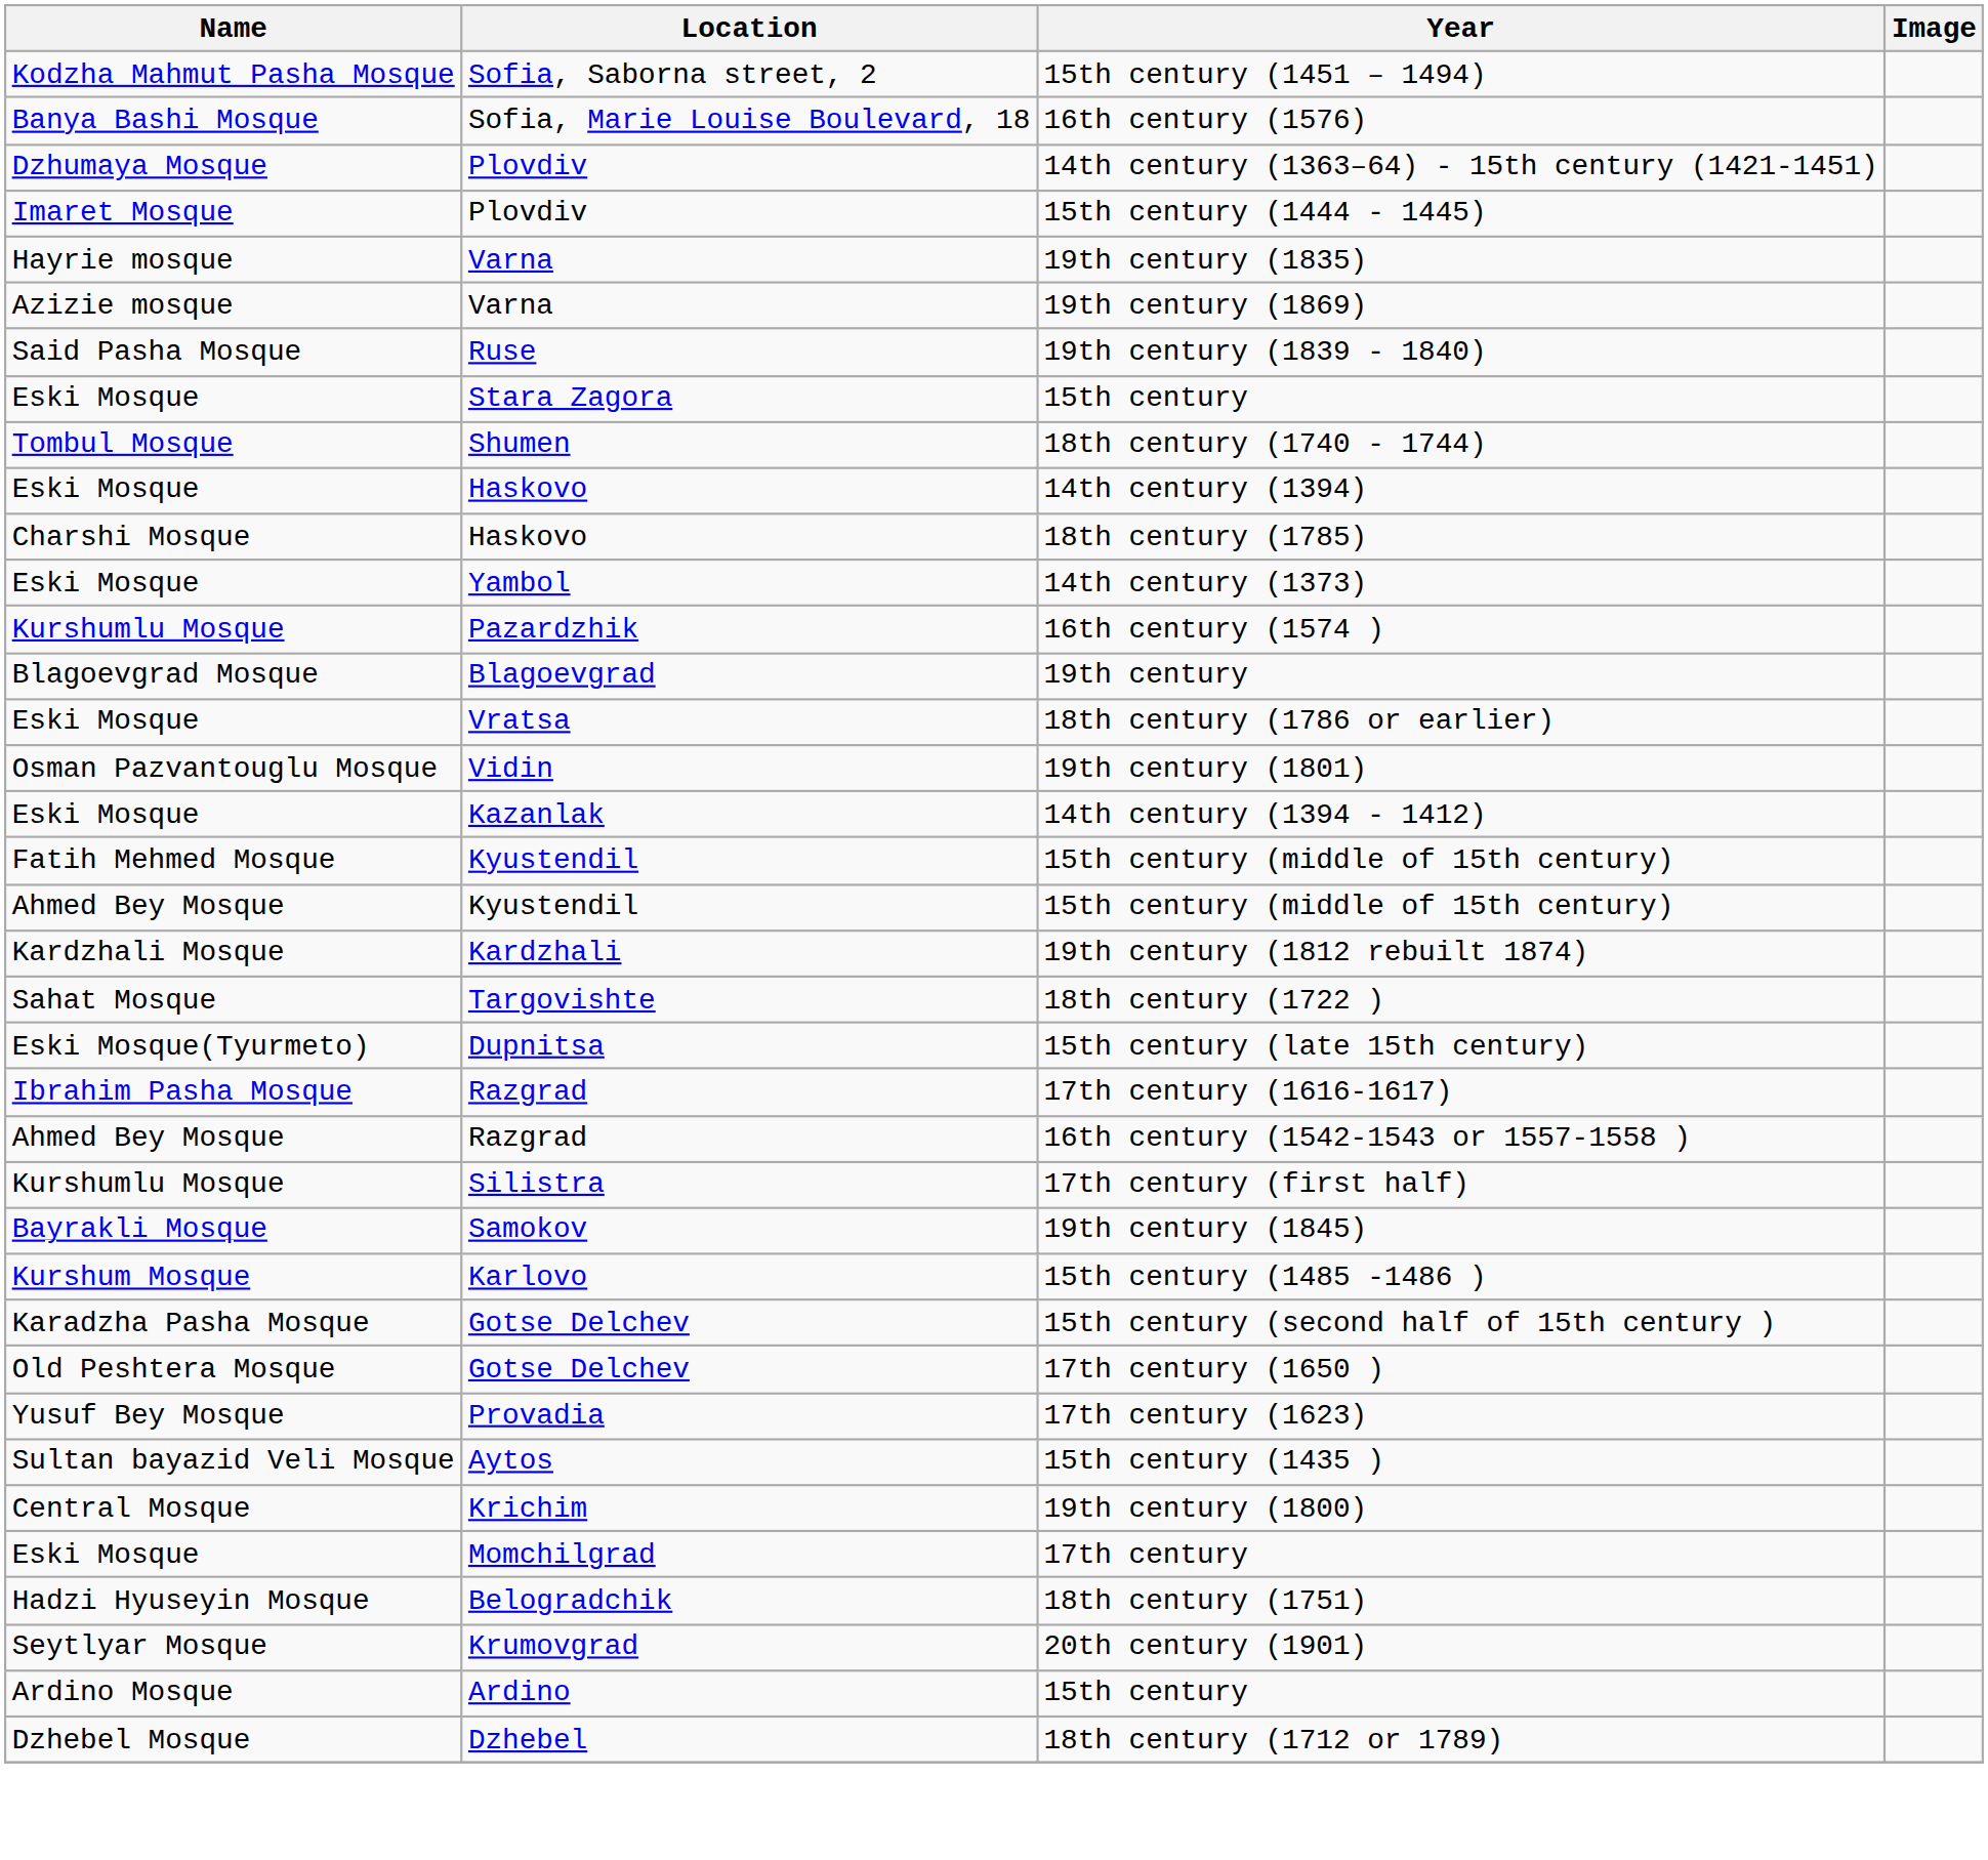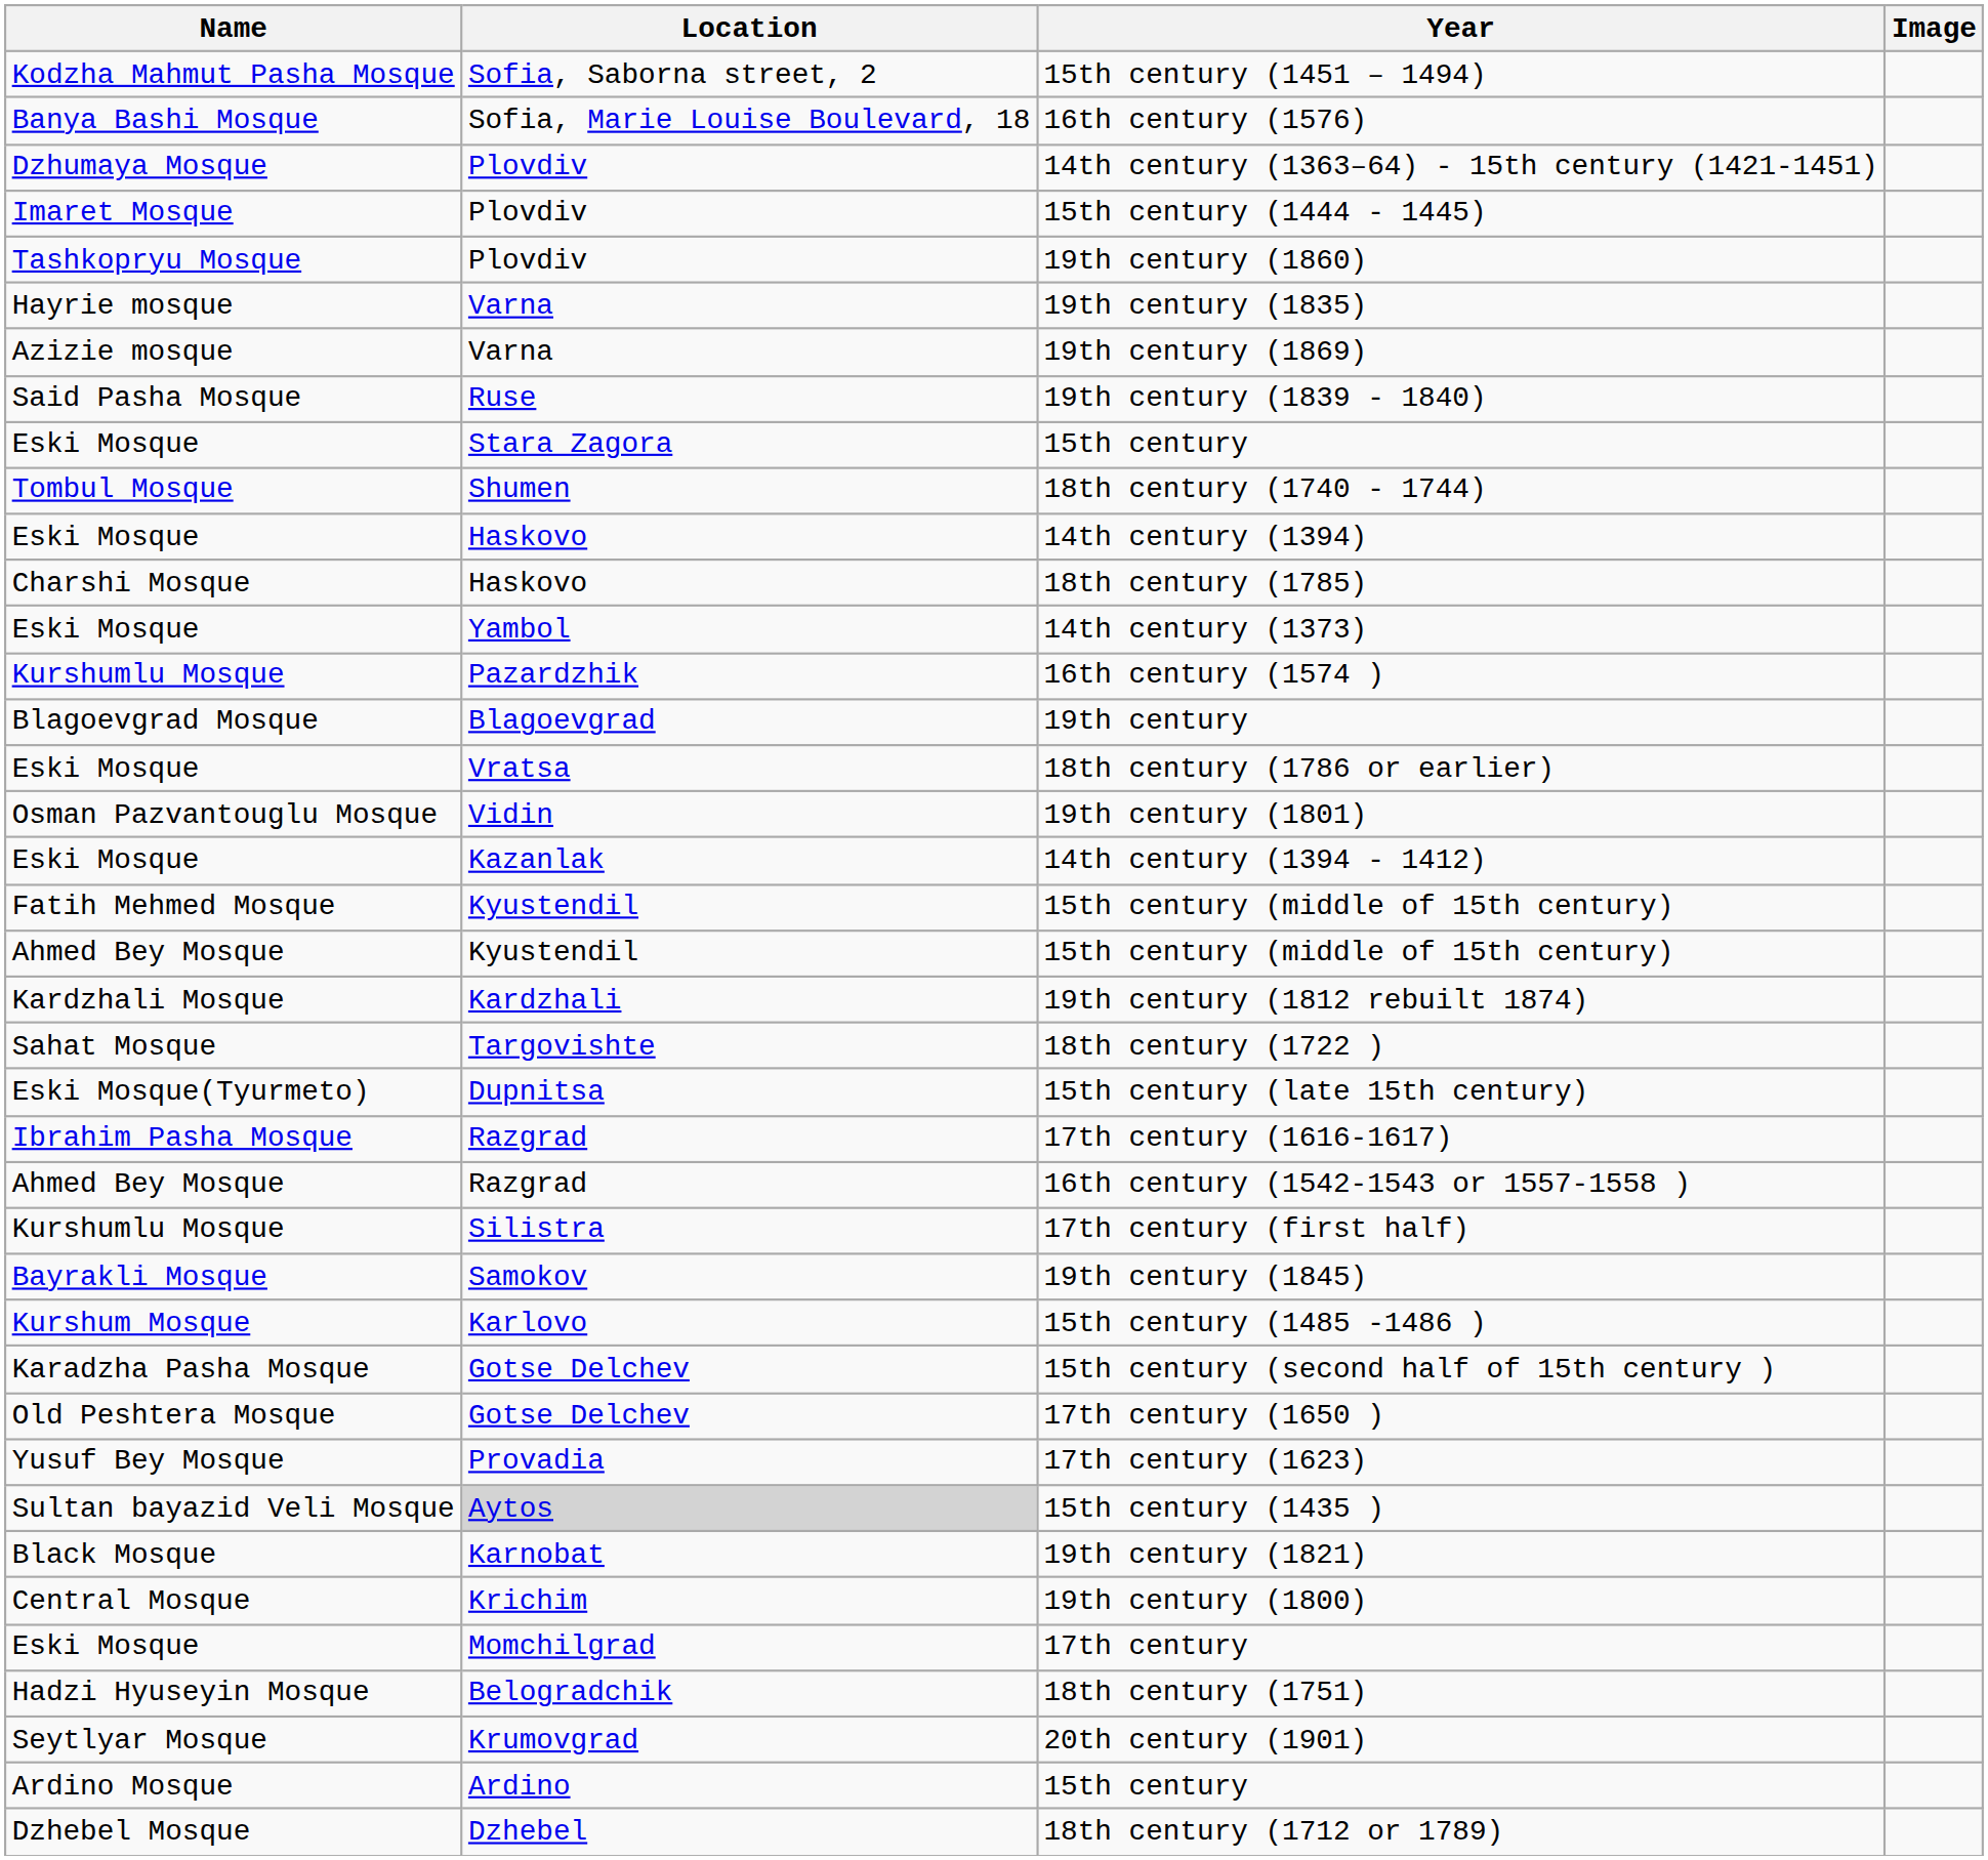+ row: Tashkopryu Mosque | Plovdiv | 19th century (1860)
15th century (1435 ) | Location: no background -> lightgrey background
+ row: Black Mosque | Karnobat | 19th century (1821)
